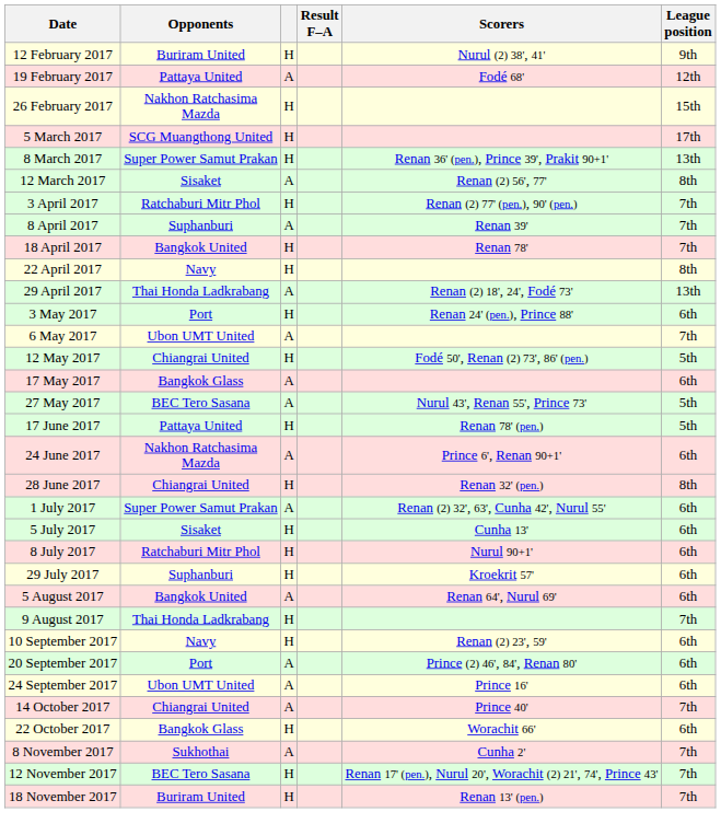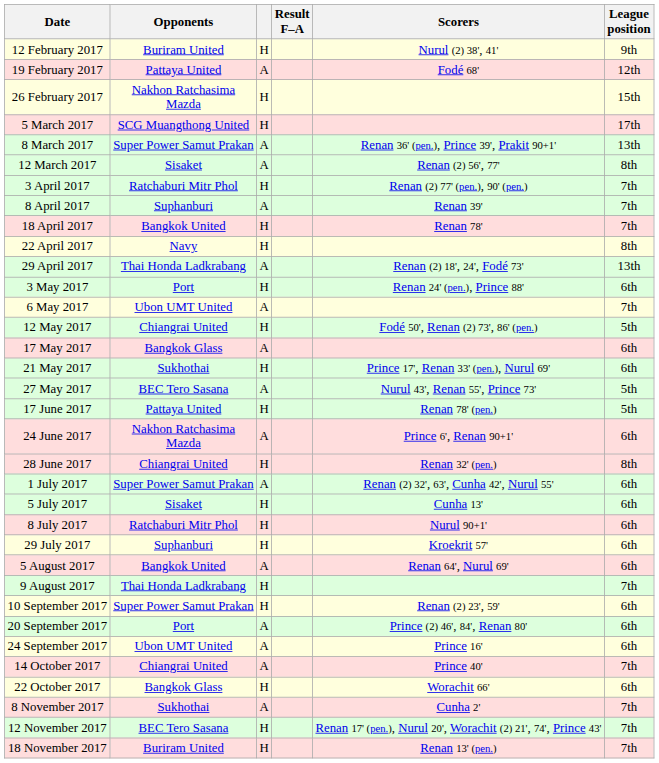8 March 2017 | column 3: H -> A
+ row: 21 May 2017 | Sukhothai | H | Prince 17', Renan 33' (pen.), Nurul 69' | 6th
10 September 2017 | Opponents: Navy -> Super Power Samut Prakan
